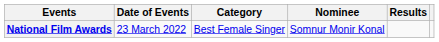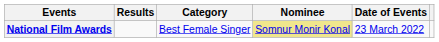columns swapped: Date of Events <-> Results
National Film Awards | Nominee: no background -> khaki background
